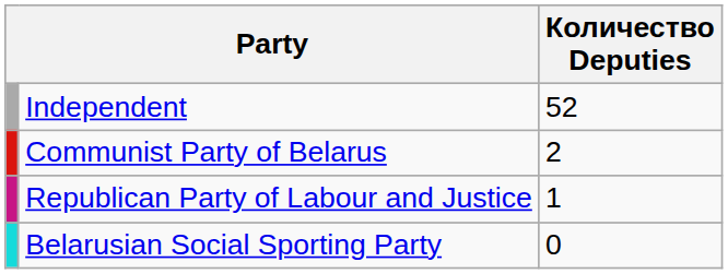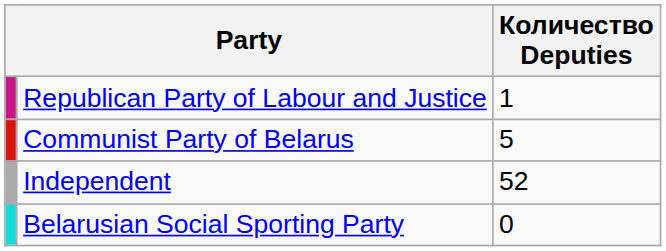rows swapped: Independent <-> Republican Party of Labour and Justice
Communist Party of Belarus | Количество Deputies: 2 -> 5
